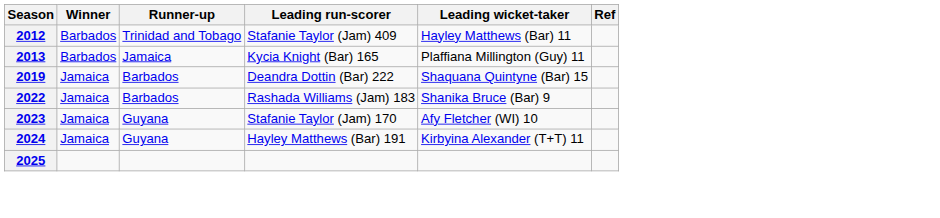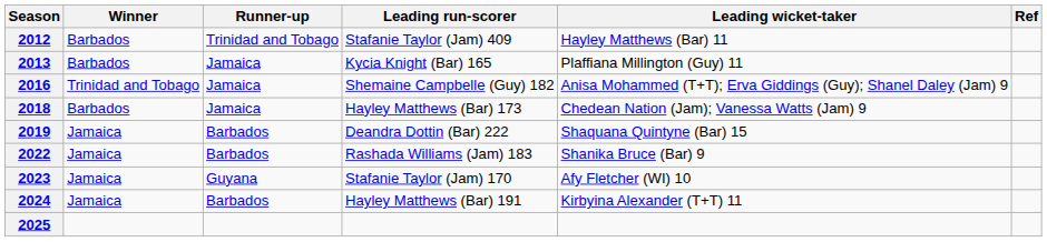+ row: 2016 | Trinidad and Tobago | Jamaica | Shemaine Campbelle (Guy) 182 | Anisa Mohammed (T+T); Erva Giddings (Guy); Shanel Daley (Jam) 9
+ row: 2018 | Barbados | Jamaica | Hayley Matthews (Bar) 173 | Chedean Nation (Jam); Vanessa Watts (Jam) 9
2024 | Runner-up: Guyana -> Barbados
